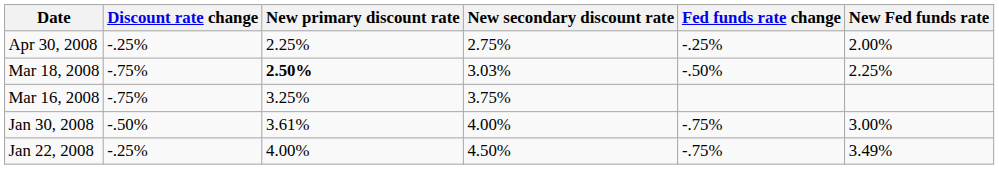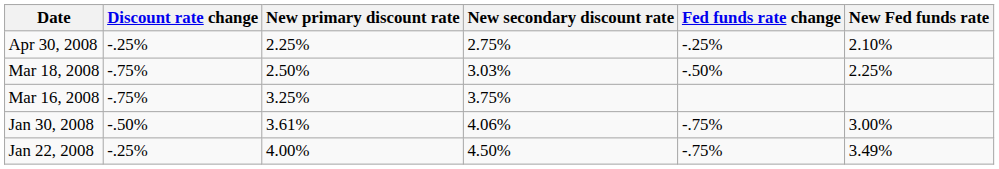Apr 30, 2008 | New Fed funds rate: 2.00% -> 2.10%
Mar 18, 2008 | New primary discount rate: bold -> normal
Jan 30, 2008 | New secondary discount rate: 4.00% -> 4.06%
